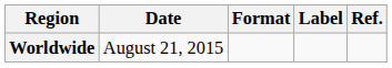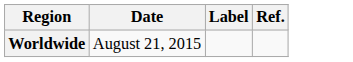- column: Format
